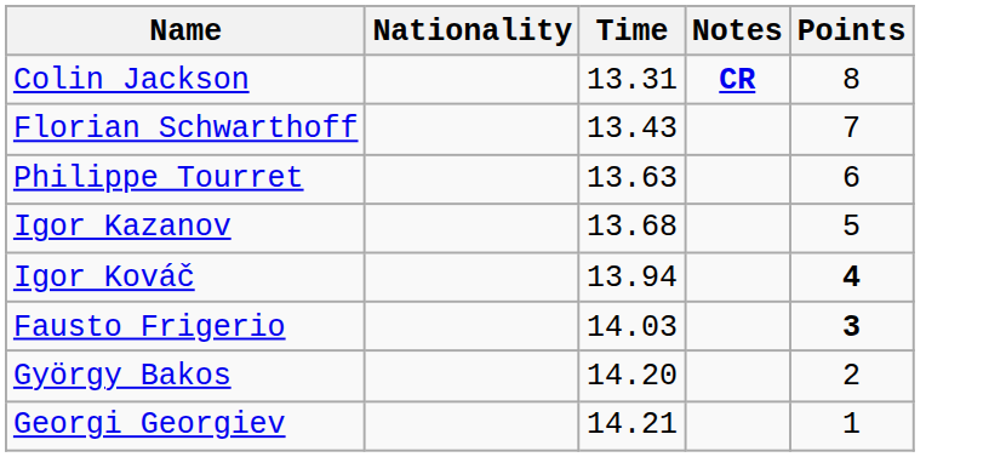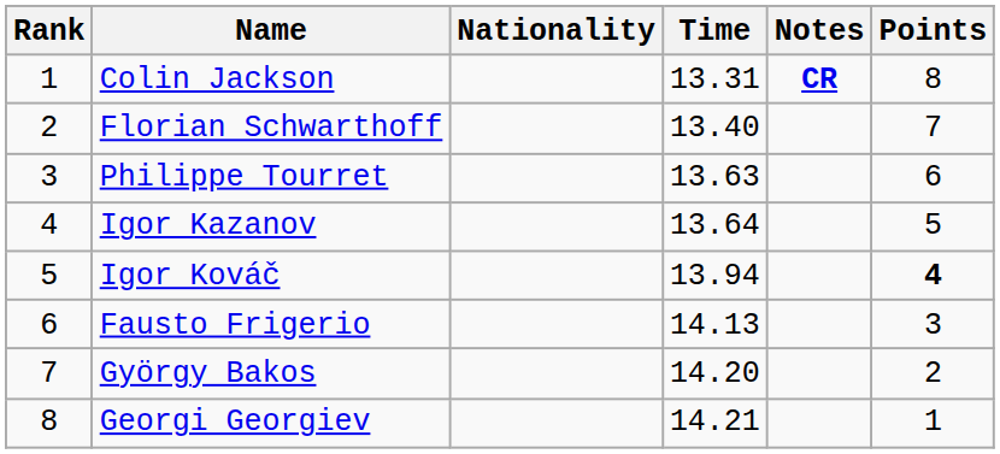+ column: Rank | 1 | 2 | 3 | 4 | 5 | 6 | 7 | 8
Florian Schwarthoff | Time: 13.43 -> 13.40
Igor Kazanov | Time: 13.68 -> 13.64
Fausto Frigerio | Time: 14.03 -> 14.13
Fausto Frigerio | Points: bold -> normal
